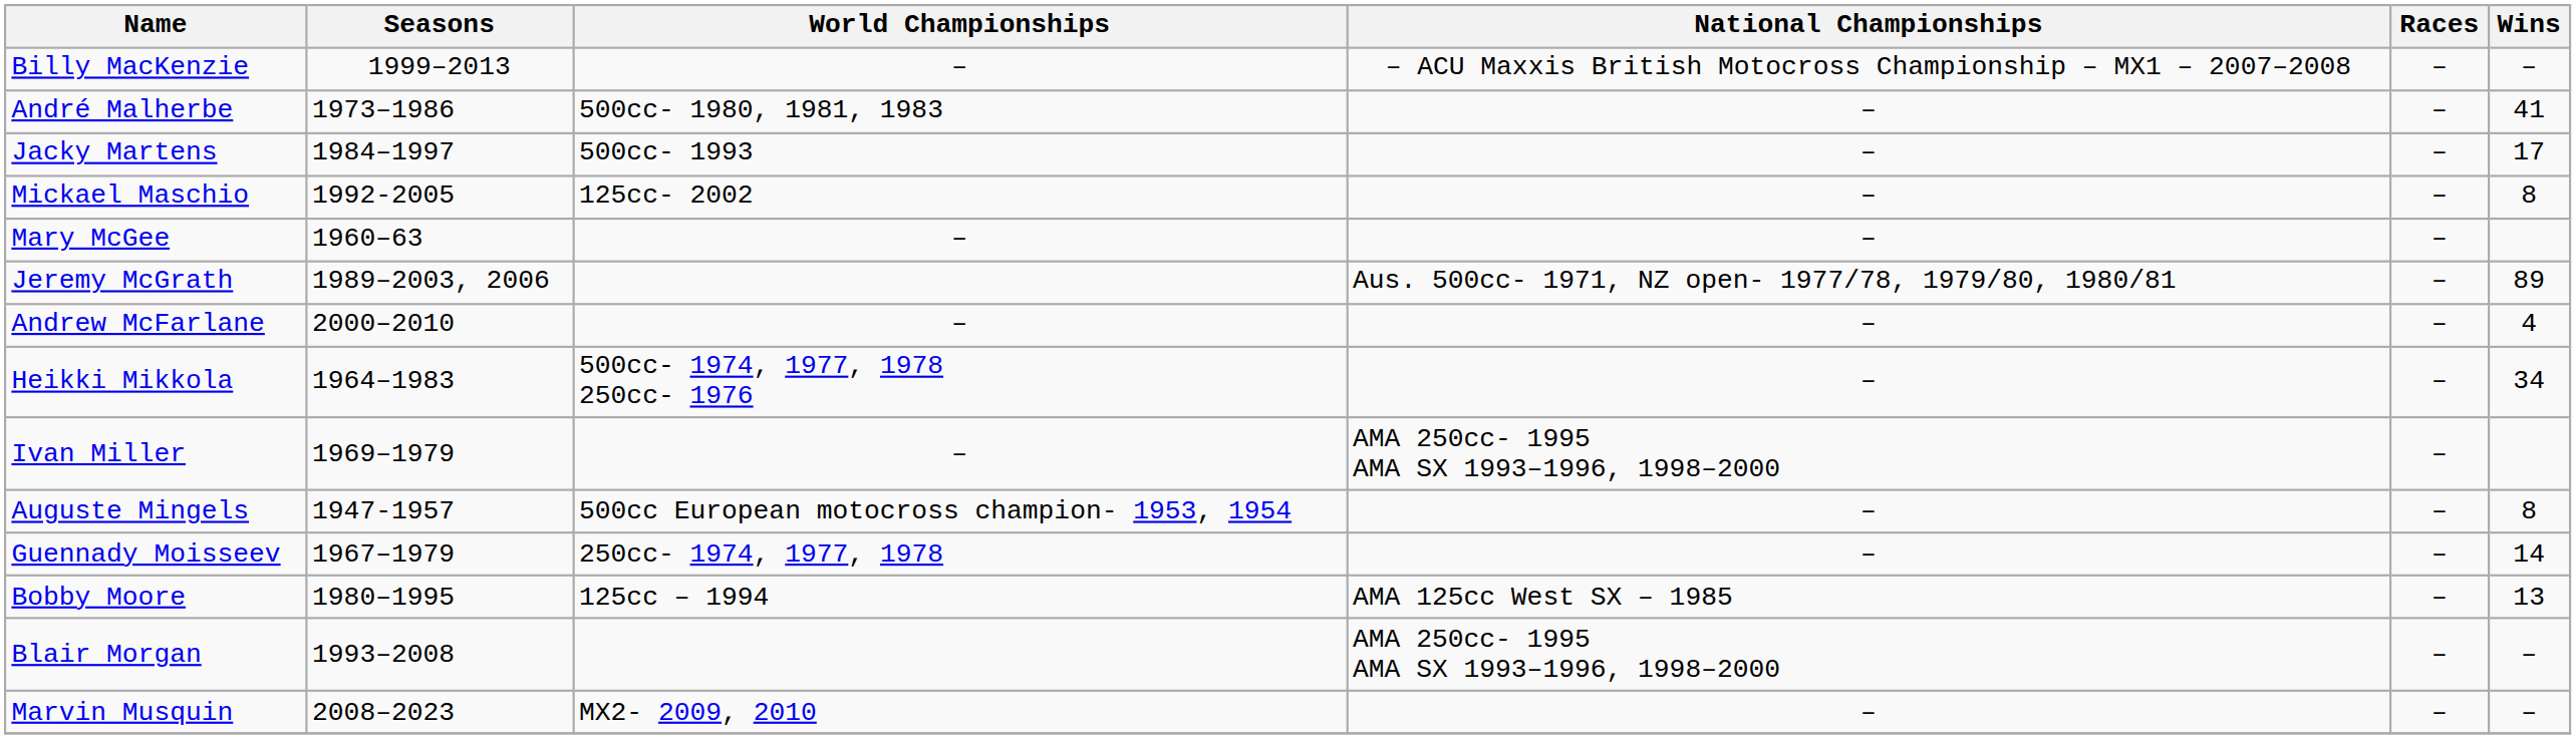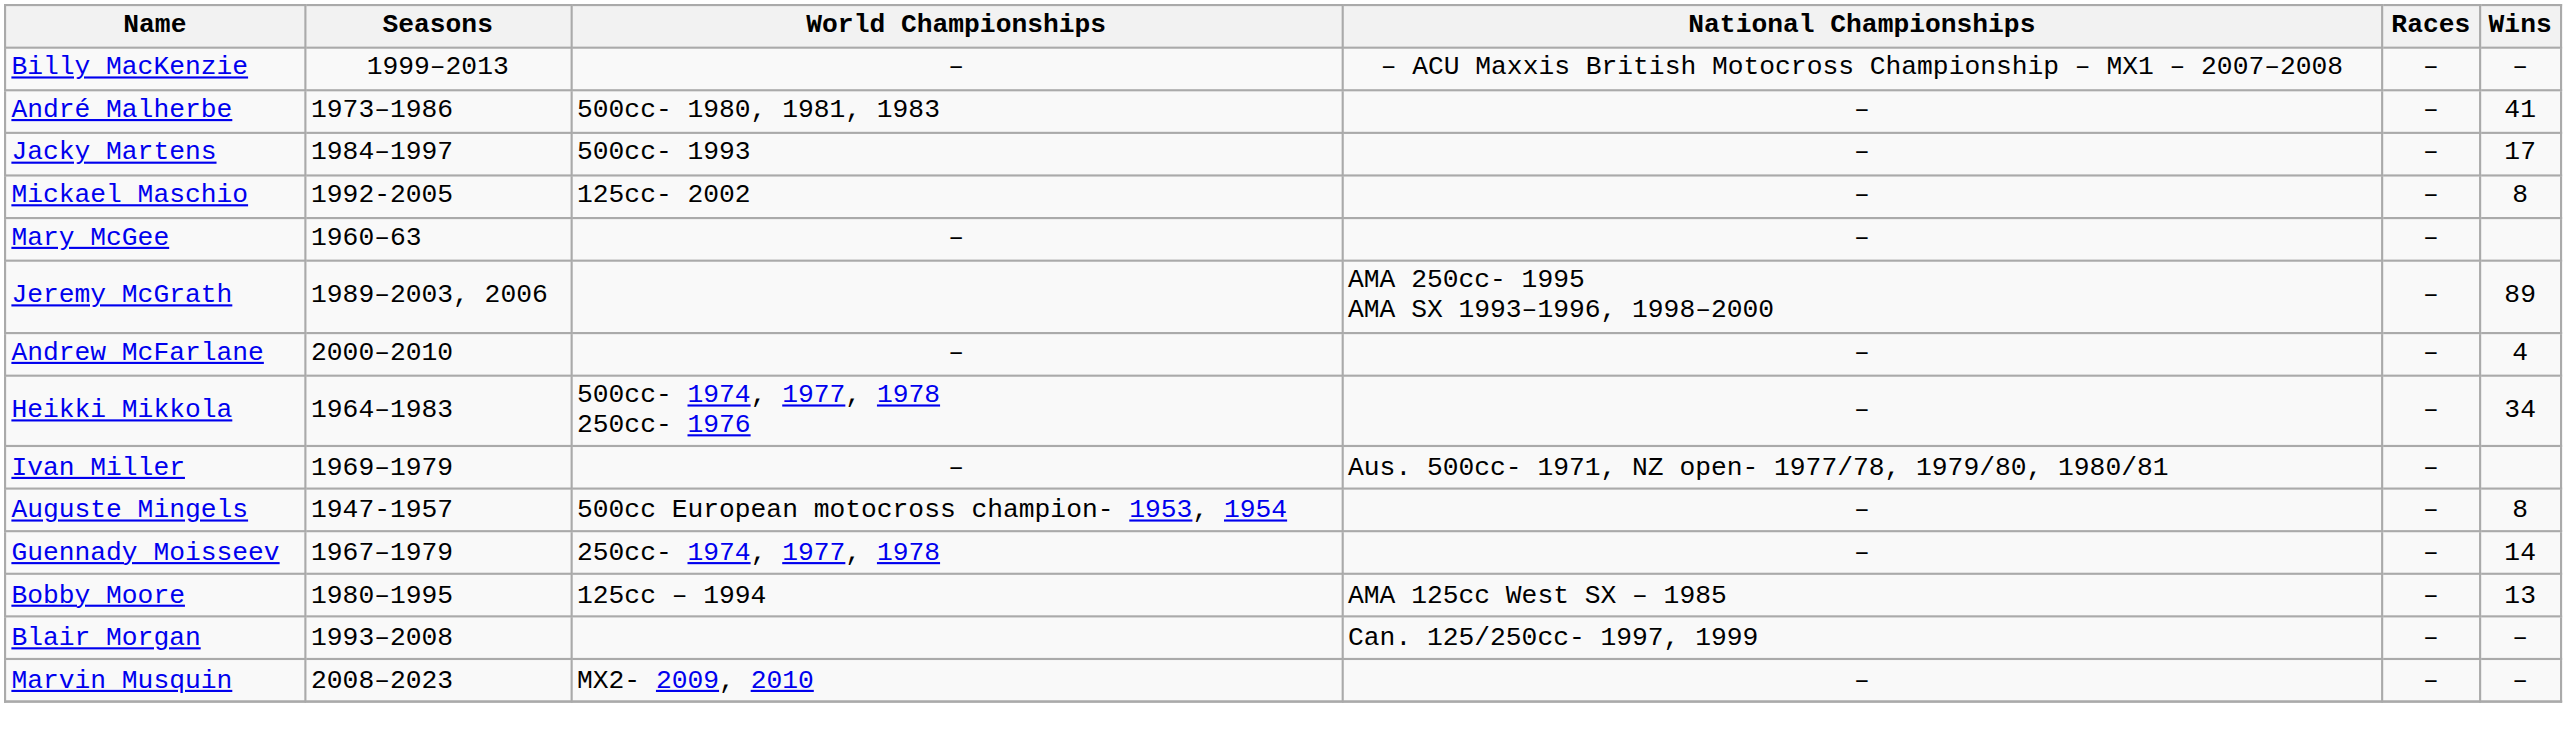Jeremy McGrath | National Championships: Aus. 500cc- 1971, NZ open- 1977/78, 1979/80, 1980/81 -> AMA 250cc- 1995 AMA SX 1993–1996, 1998–2000
Ivan Miller | National Championships: AMA 250cc- 1995 AMA SX 1993–1996, 1998–2000 -> Aus. 500cc- 1971, NZ open- 1977/78, 1979/80, 1980/81
Blair Morgan | National Championships: AMA 250cc- 1995 AMA SX 1993–1996, 1998–2000 -> Can. 125/250cc- 1997, 1999
